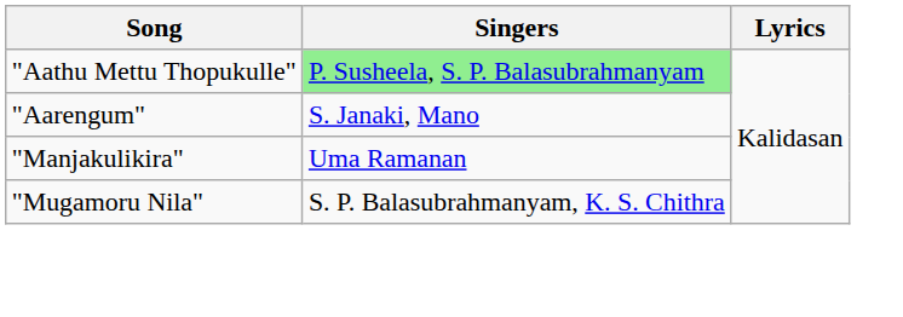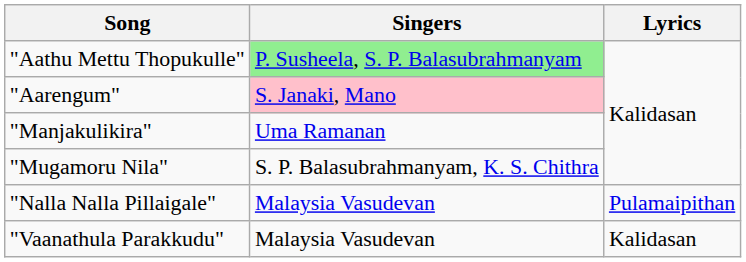"Aarengum" | Singers: no background -> pink background
+ row: "Nalla Nalla Pillaigale" | Malaysia Vasudevan | Pulamaipithan
+ row: "Vaanathula Parakkudu" | Malaysia Vasudevan | Kalidasan
